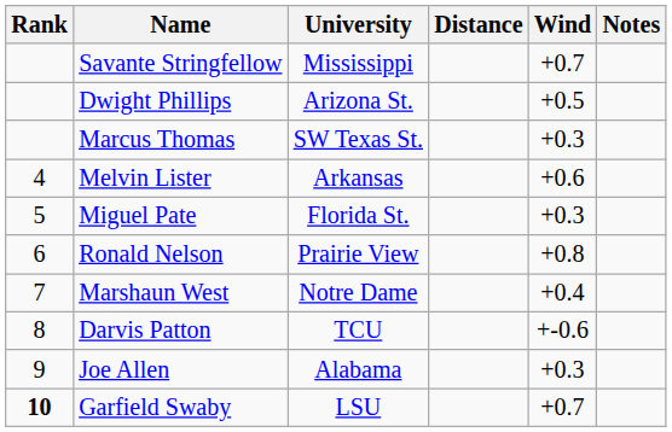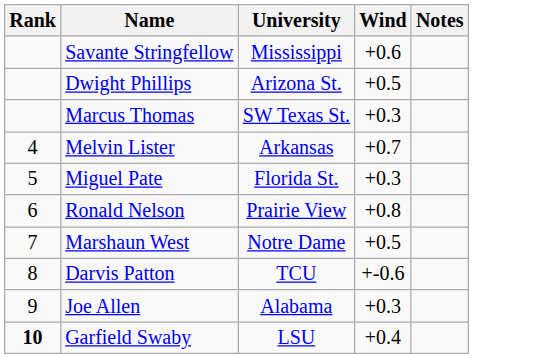- column: Distance
Savante Stringfellow | Wind: +0.7 -> +0.6
Melvin Lister | Wind: +0.6 -> +0.7
Marshaun West | Wind: +0.4 -> +0.5
Garfield Swaby | Wind: +0.7 -> +0.4
